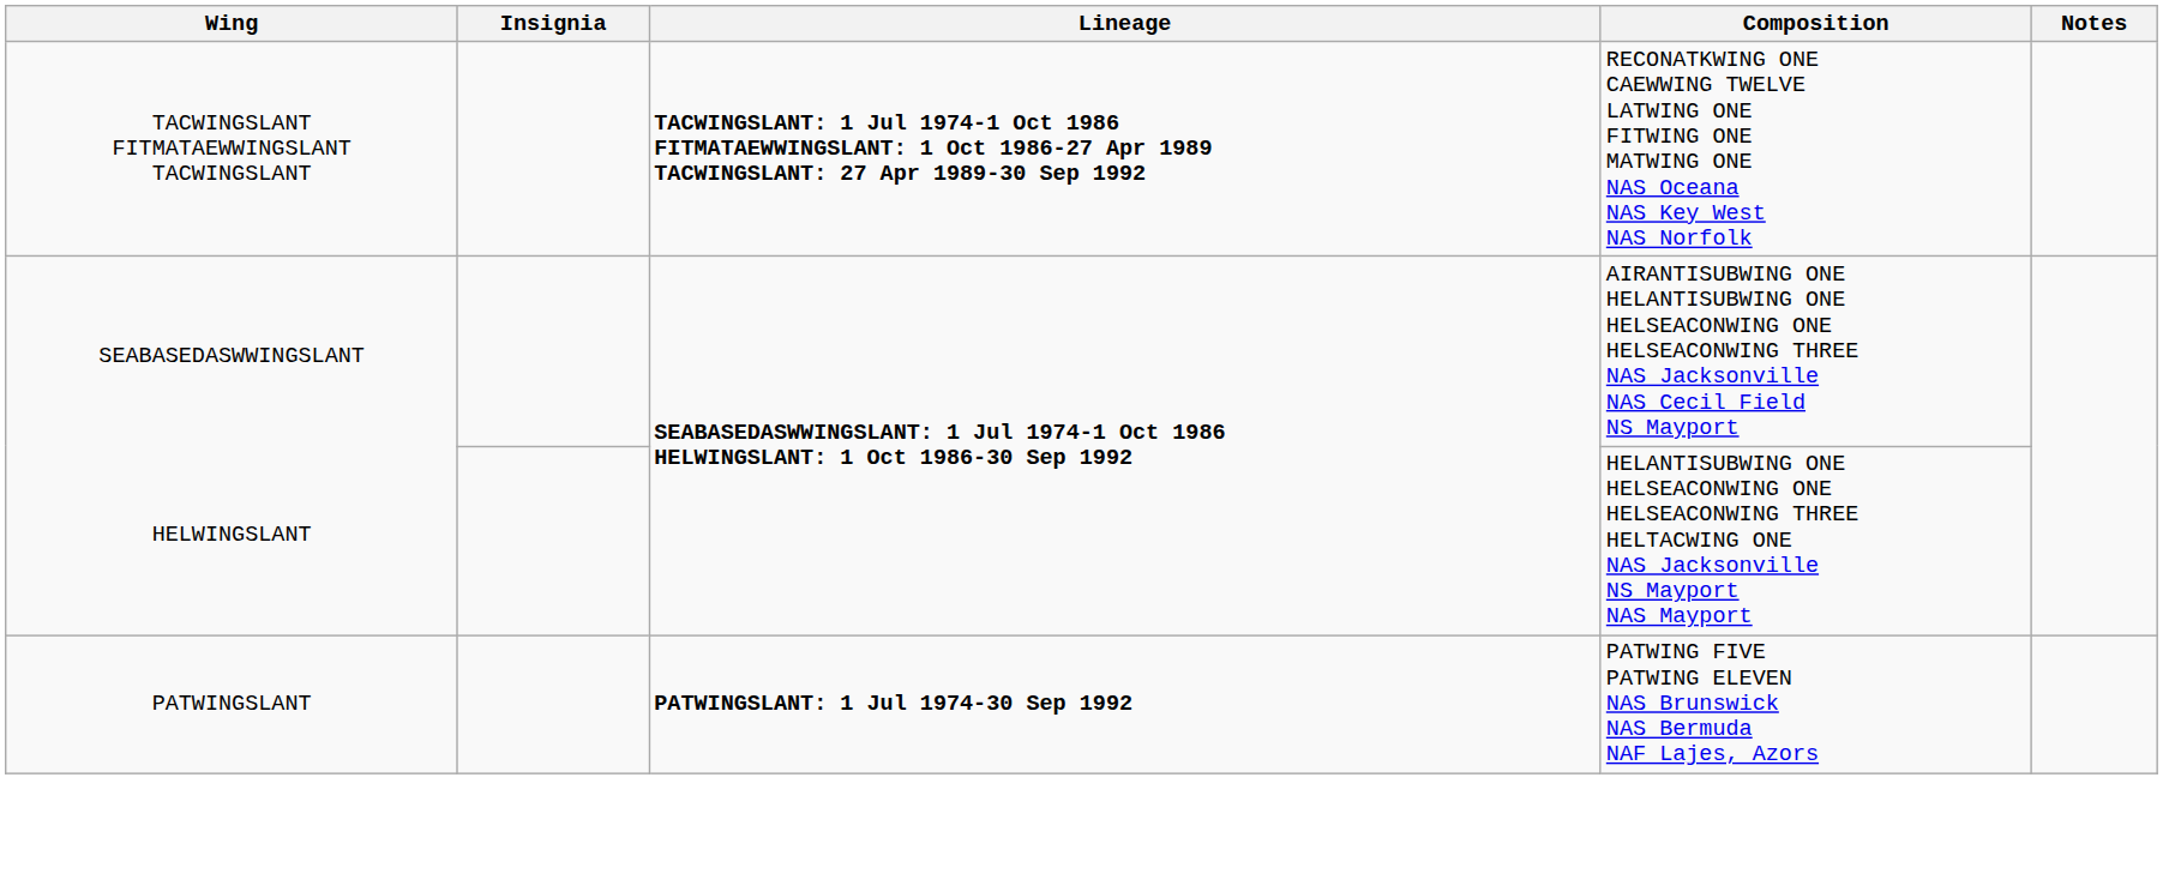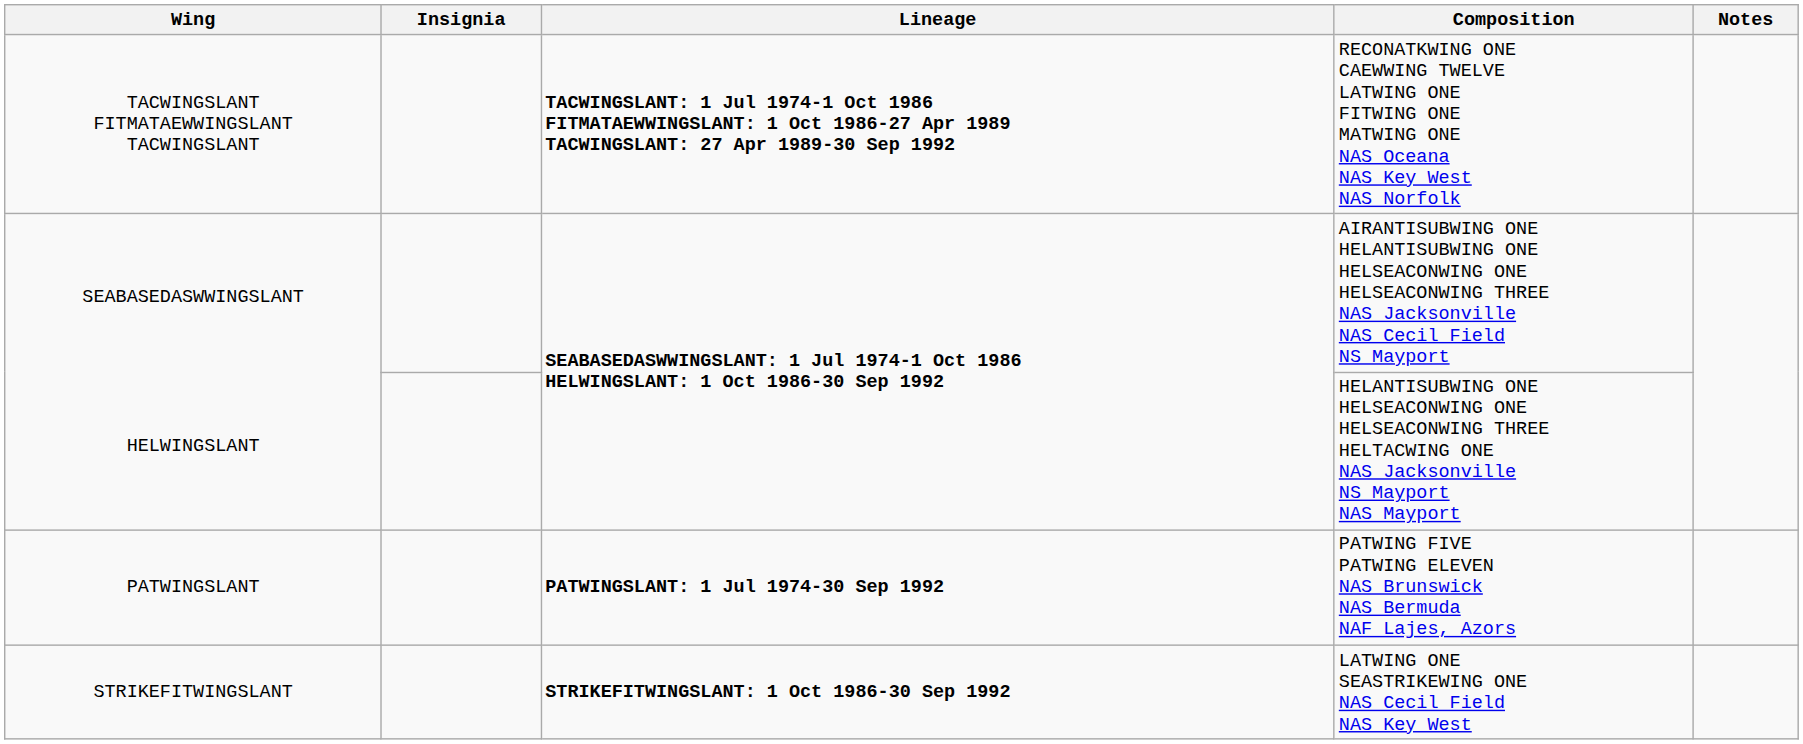+ row: STRIKEFITWINGSLANT | STRIKEFITWINGSLANT: 1 Oct 1986-30 Sep 1992 | LATWING ONE SEASTRIKEWING ONE NAS Cecil Field NAS Key West
